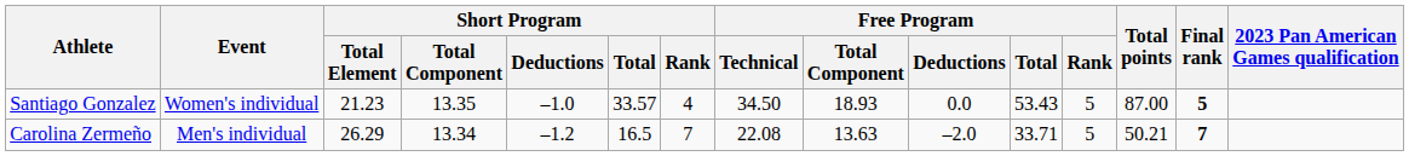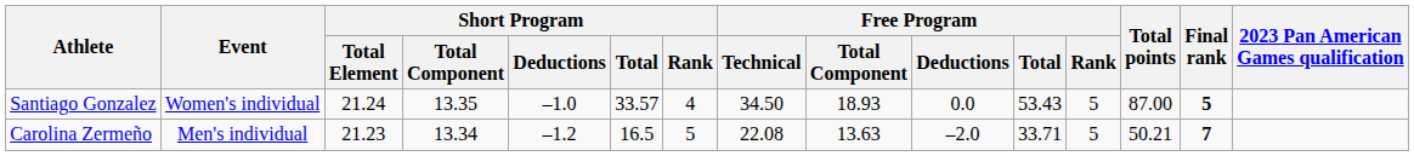Santiago Gonzalez | Short Program / Total Element: 21.23 -> 21.24
Carolina Zermeño | Short Program / Total Element: 26.29 -> 21.23
Carolina Zermeño | Short Program / Rank: 7 -> 5
